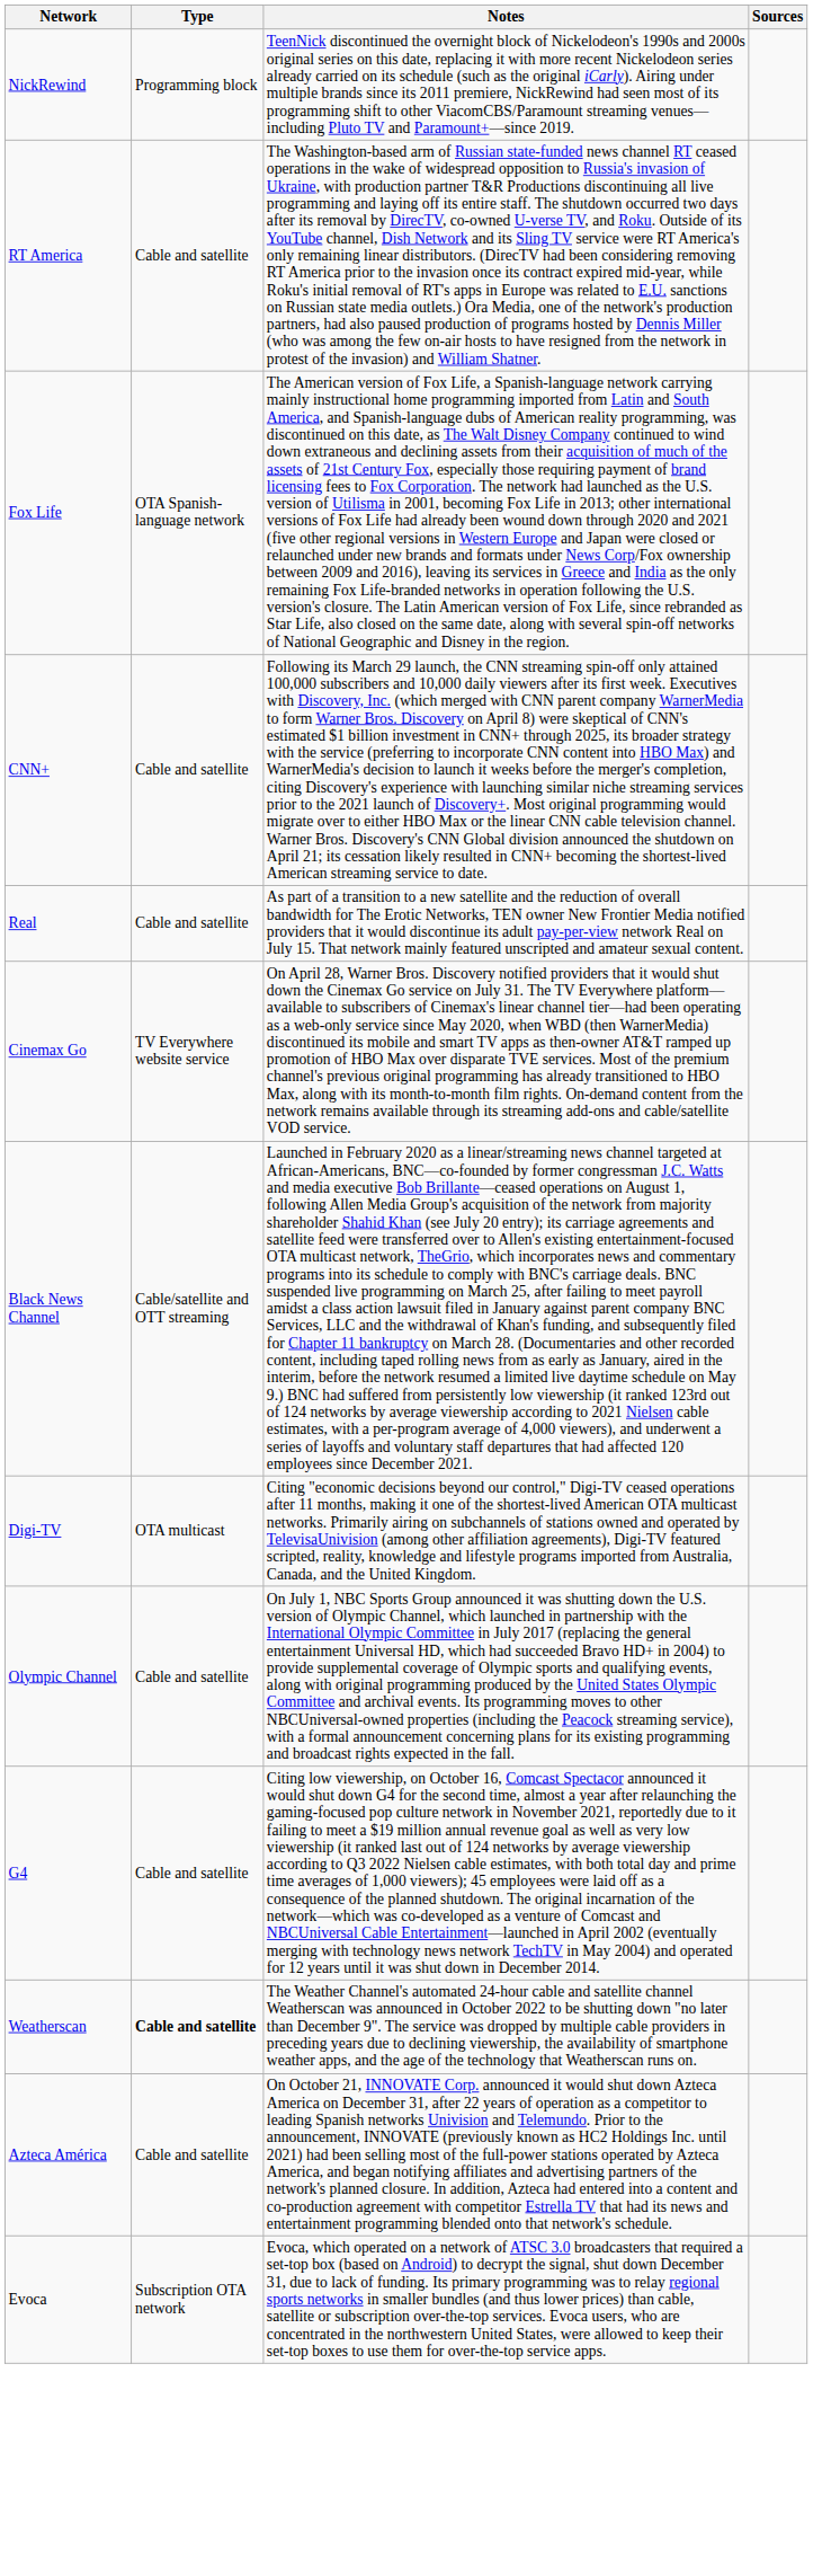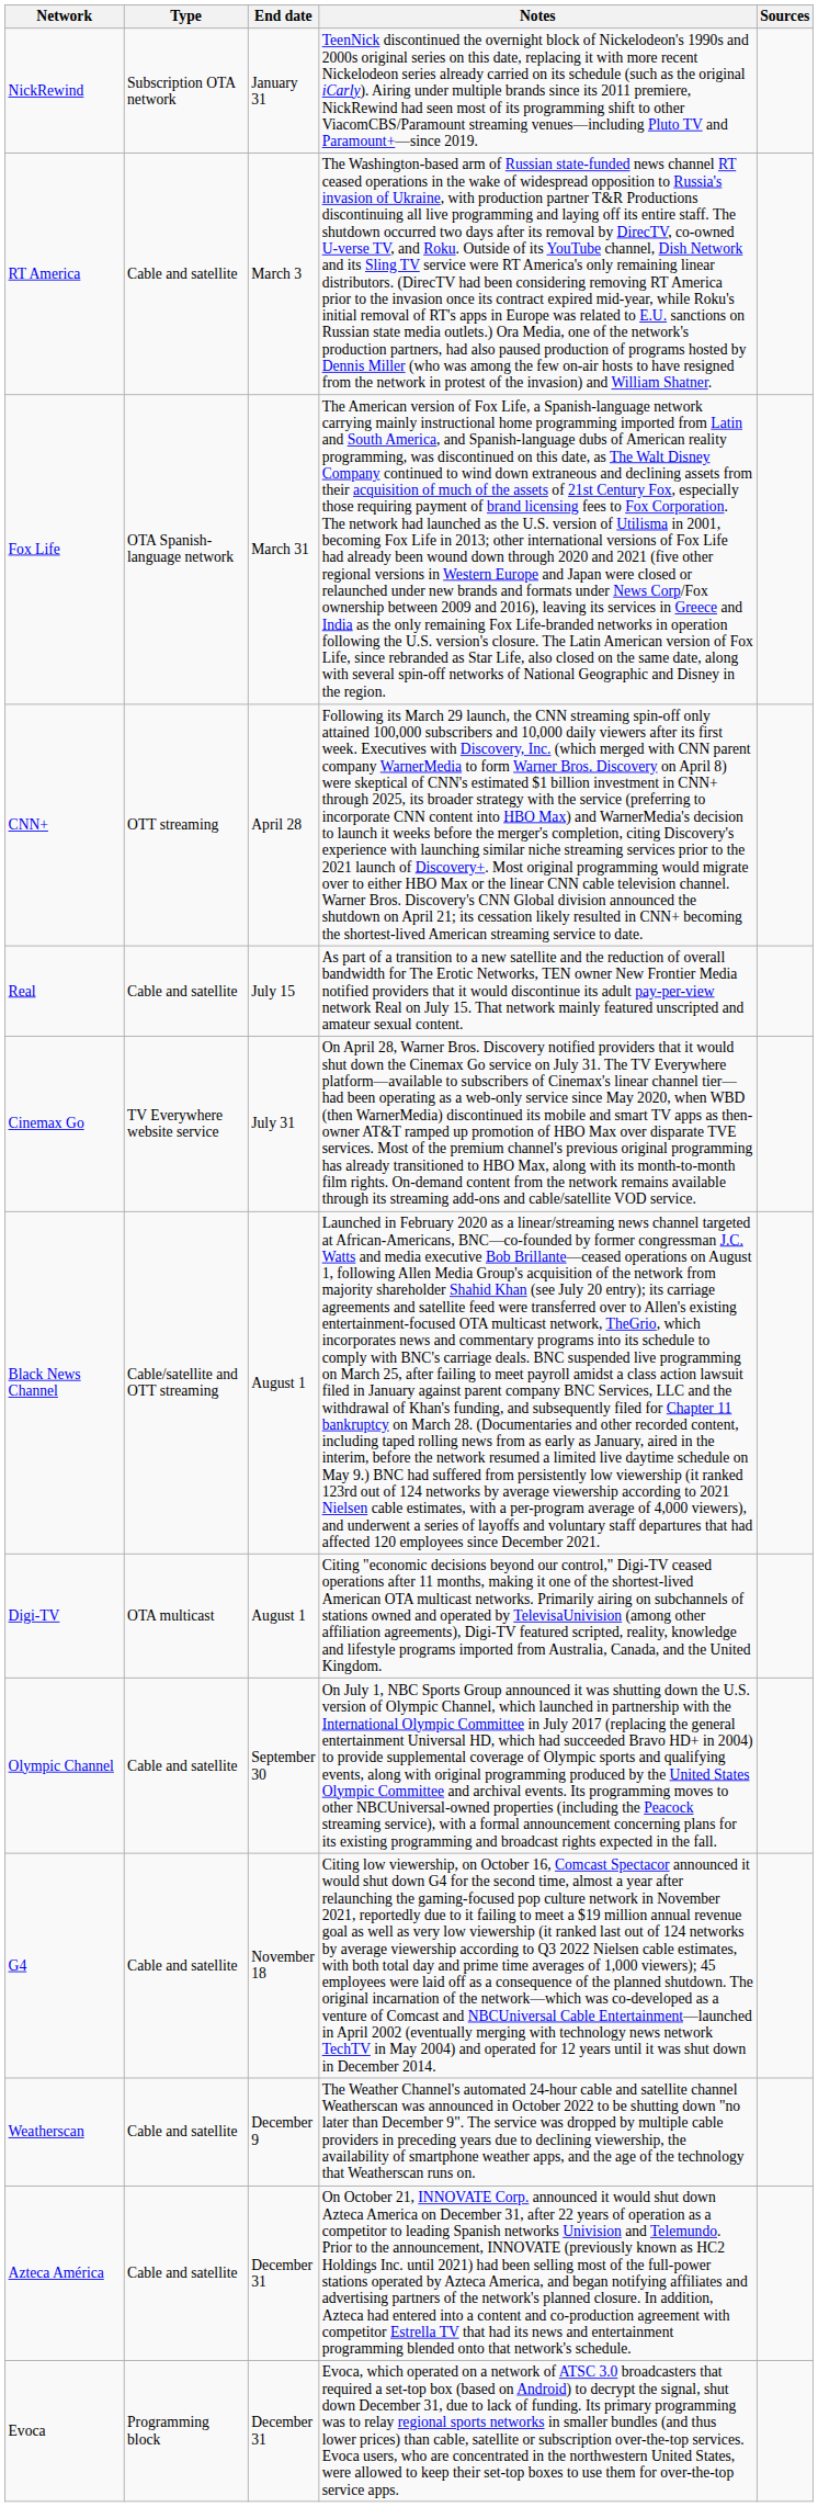+ column: End date | January 31 | March 3 | March 31 | April 28 | July 15 | July 31 | August 1 | August 1 | September 30 | November 18 | December 9 | December 31 | December 31
NickRewind | Type: Programming block -> Subscription OTA network
CNN+ | Type: Cable and satellite -> OTT streaming
Weatherscan | Type: bold -> normal
Evoca | Type: Subscription OTA network -> Programming block
